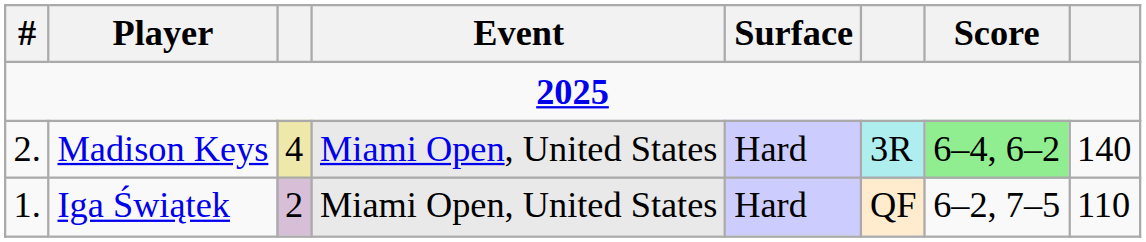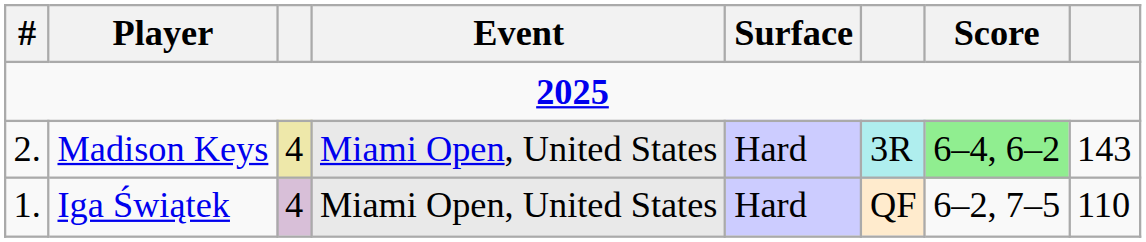Madison Keys | column 8: 140 -> 143
Iga Świątek | column 3: 2 -> 4
